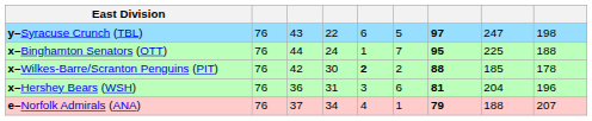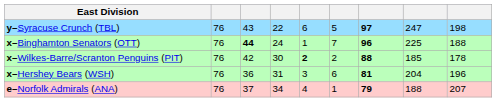x–Binghamton Senators (OTT) | column 3: normal -> bold
x–Binghamton Senators (OTT) | column 7: 95 -> 96
